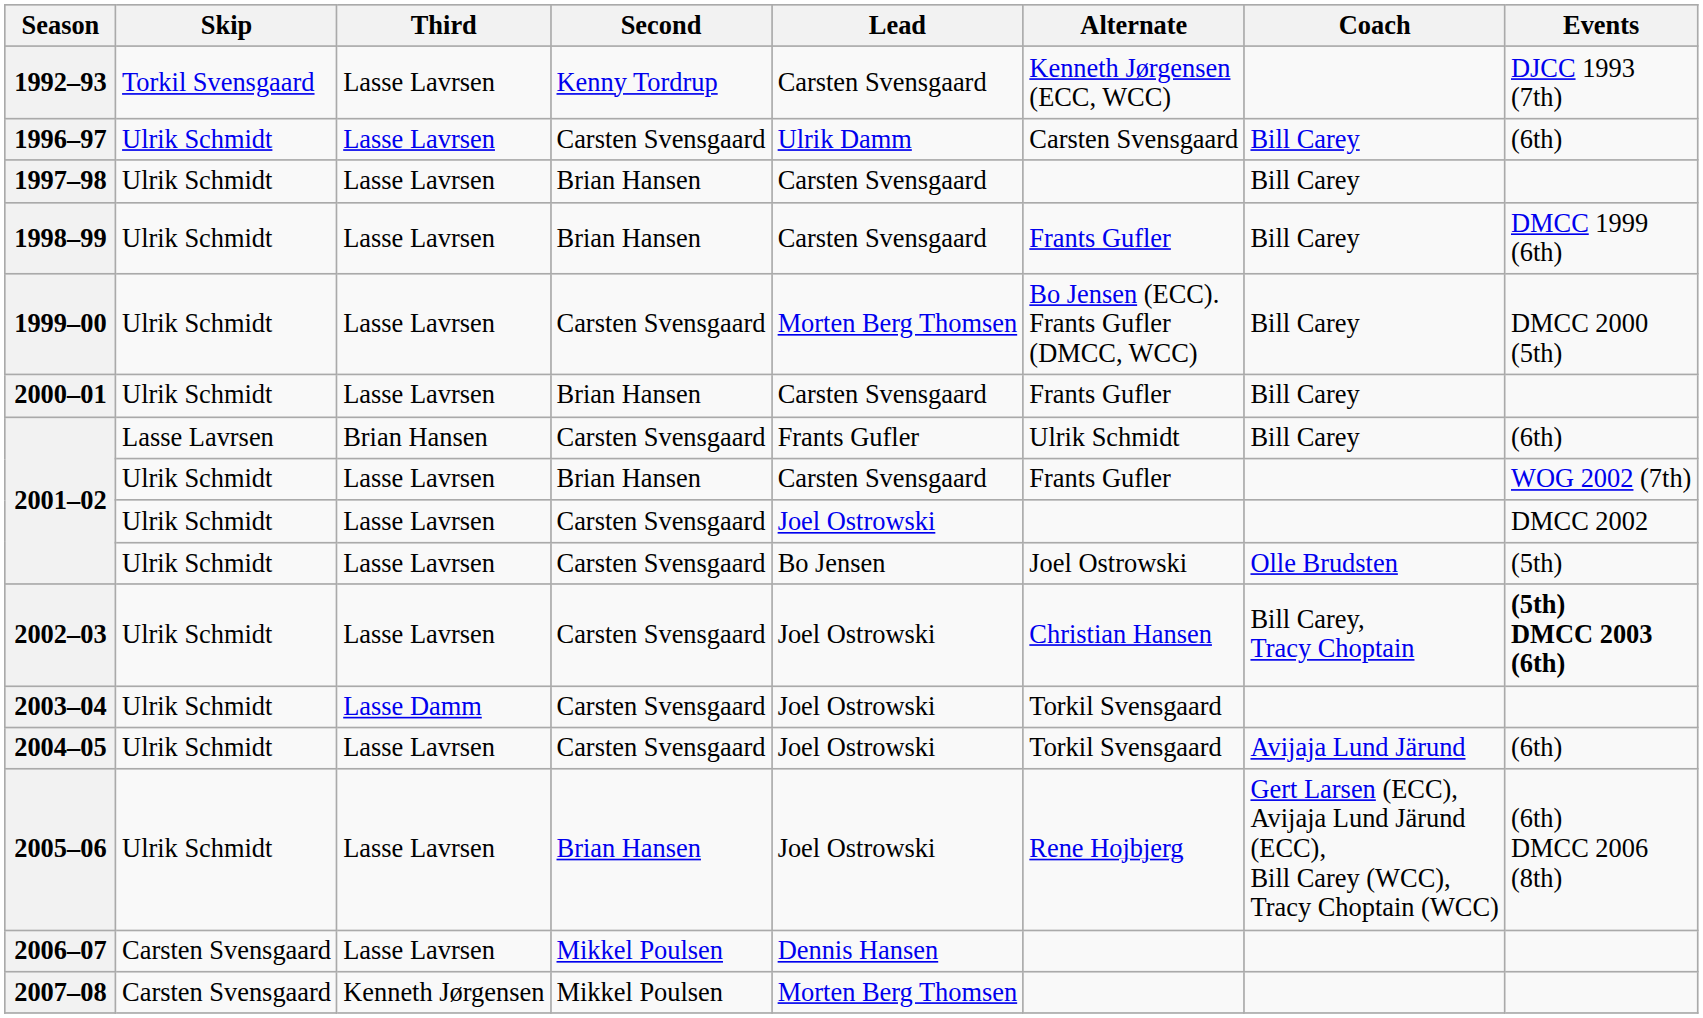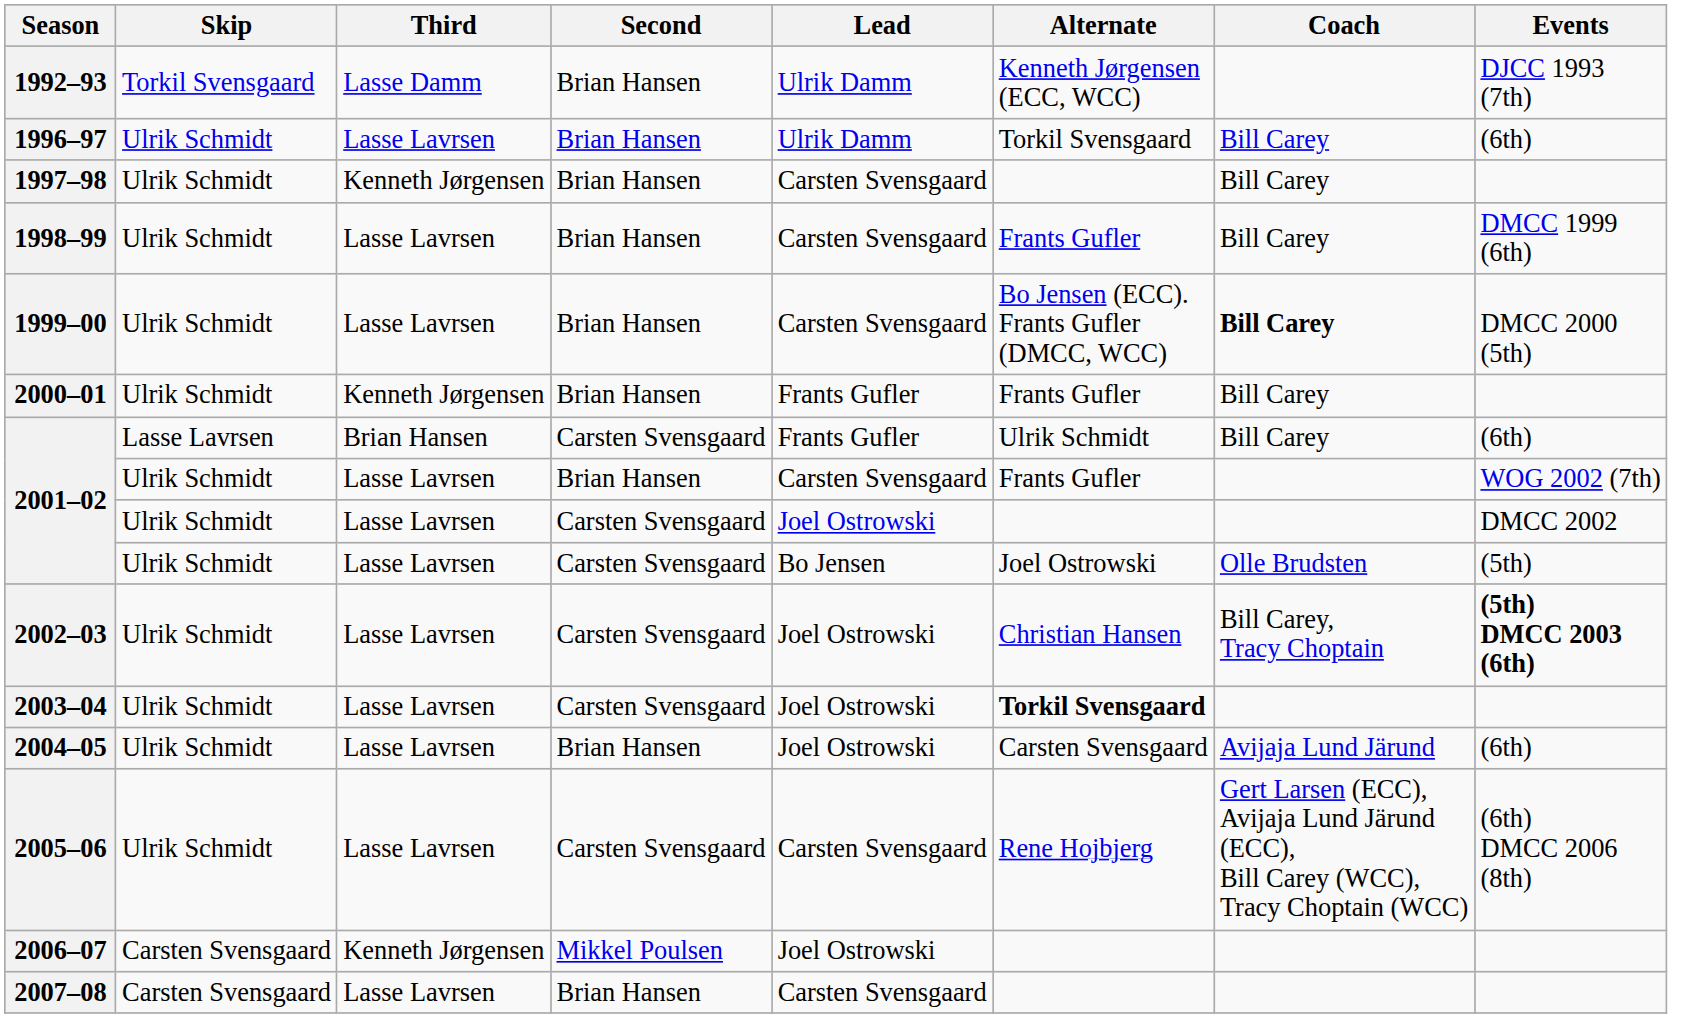1992–93 | Third: Lasse Lavrsen -> Lasse Damm
1992–93 | Second: Kenny Tordrup -> Brian Hansen
1992–93 | Lead: Carsten Svensgaard -> Ulrik Damm
1996–97 | Second: Carsten Svensgaard -> Brian Hansen
1996–97 | Alternate: Carsten Svensgaard -> Torkil Svensgaard
1997–98 | Third: Lasse Lavrsen -> Kenneth Jørgensen
1999–00 | Second: Carsten Svensgaard -> Brian Hansen
1999–00 | Lead: Morten Berg Thomsen -> Carsten Svensgaard
1999–00 | Coach: normal -> bold
2000–01 | Third: Lasse Lavrsen -> Kenneth Jørgensen
2000–01 | Lead: Carsten Svensgaard -> Frants Gufler
2003–04 | Third: Lasse Damm -> Lasse Lavrsen
2003–04 | Alternate: normal -> bold
2004–05 | Second: Carsten Svensgaard -> Brian Hansen
2004–05 | Alternate: Torkil Svensgaard -> Carsten Svensgaard
2005–06 | Second: Brian Hansen -> Carsten Svensgaard
2005–06 | Lead: Joel Ostrowski -> Carsten Svensgaard
2006–07 | Third: Lasse Lavrsen -> Kenneth Jørgensen
2006–07 | Lead: Dennis Hansen -> Joel Ostrowski
2007–08 | Third: Kenneth Jørgensen -> Lasse Lavrsen
2007–08 | Second: Mikkel Poulsen -> Brian Hansen
2007–08 | Lead: Morten Berg Thomsen -> Carsten Svensgaard
